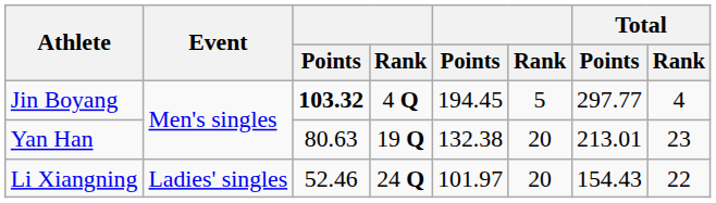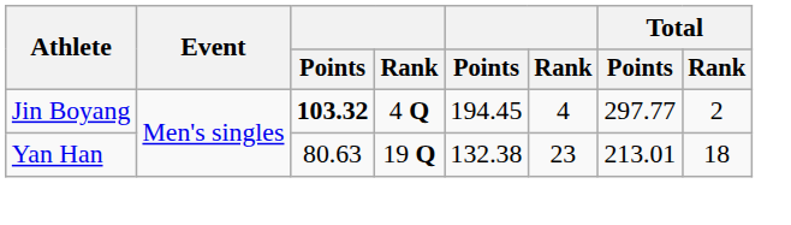Jin Boyang | column 6: 5 -> 4
Jin Boyang | Total / Rank: 4 -> 2
Yan Han | column 6: 20 -> 23
Yan Han | Total / Rank: 23 -> 18
- row: Li Xiangning | Ladies' singles | 52.46 | 24 Q | 101.97 | 20 | 154.43 | 22
